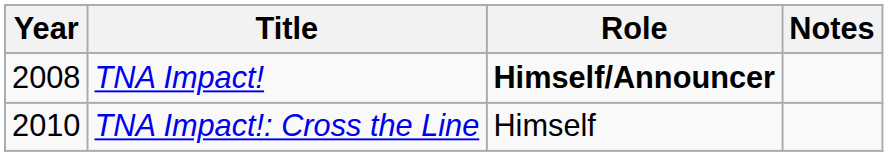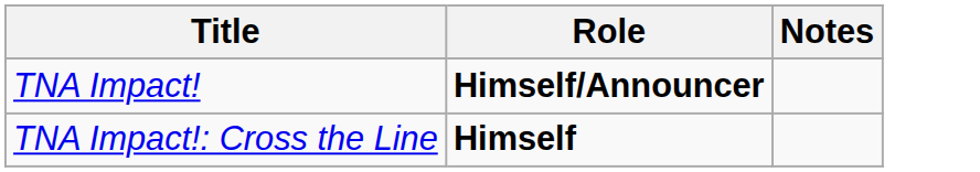- column: Year | 2008 | 2010
TNA Impact!: Cross the Line | Role: normal -> bold
